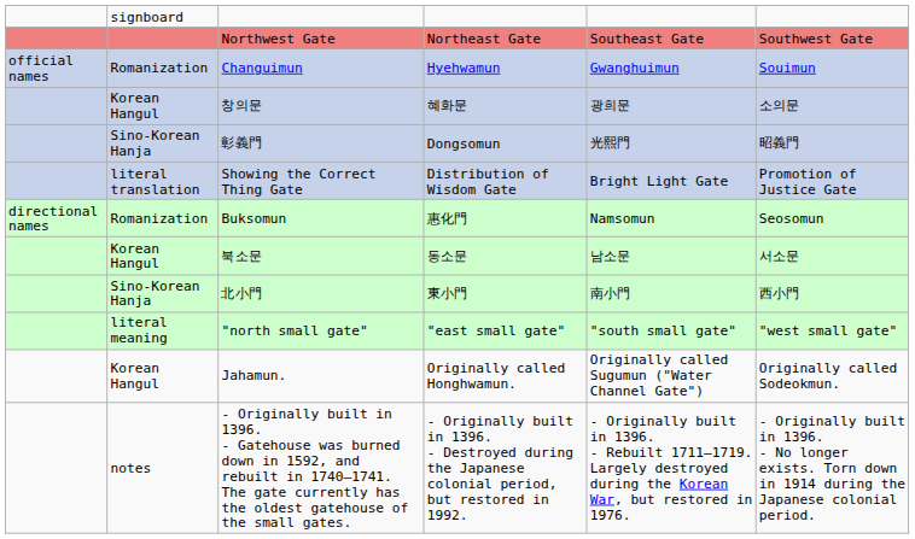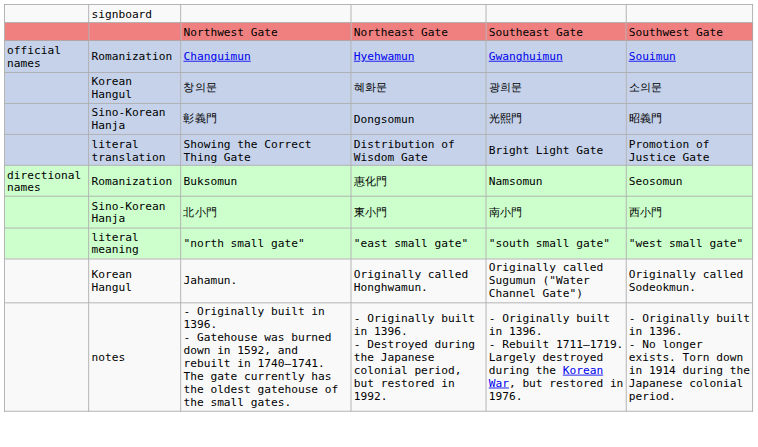- row: Korean Hangul | 북소문 | 동소문 | 남소문 | 서소문
